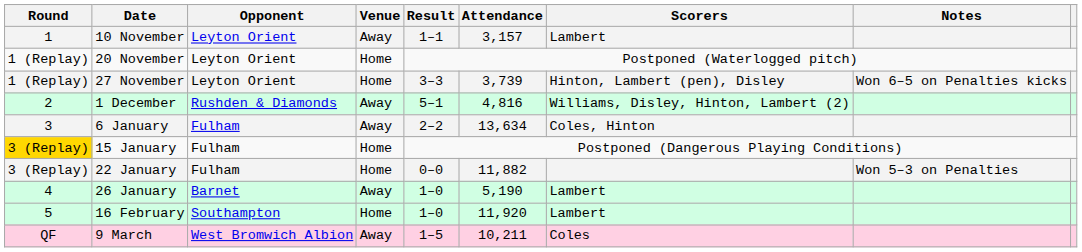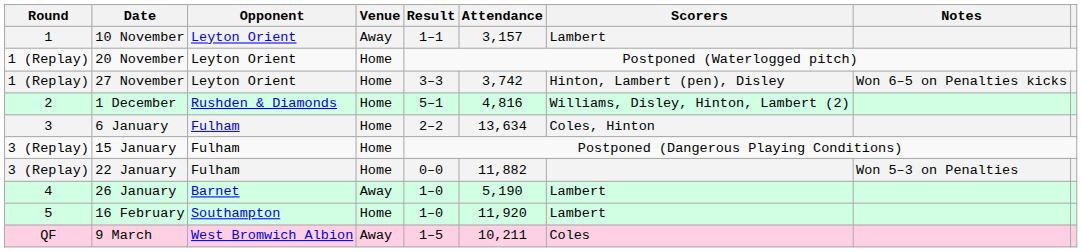27 November | Attendance: 3,739 -> 3,742
1 December | Venue: Away -> Home
6 January | Venue: Away -> Home
15 January | Round: gold background -> no background
